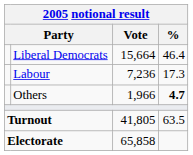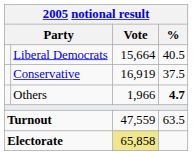Liberal Democrats | %: 46.4 -> 40.5
+ row: Conservative | 16,919 | 37.5
- row: Labour | 7,236 | 17.3
Turnout | Vote: 41,805 -> 47,559
Electorate | Vote: no background -> khaki background
